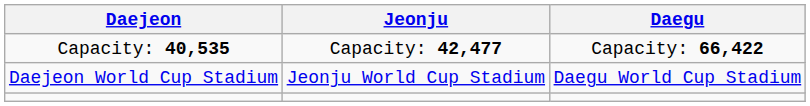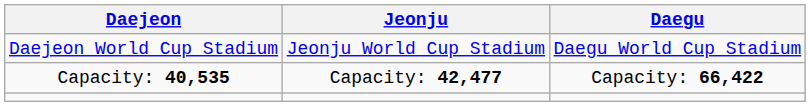rows swapped: Daejeon World Cup Stadium <-> Capacity: 40,535
